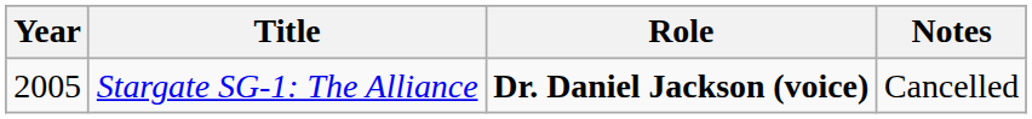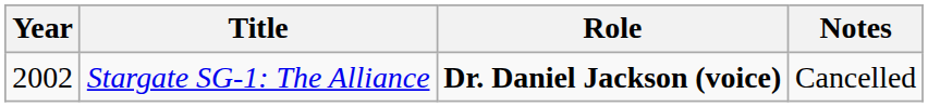Stargate SG-1: The Alliance | Year: 2005 -> 2002
